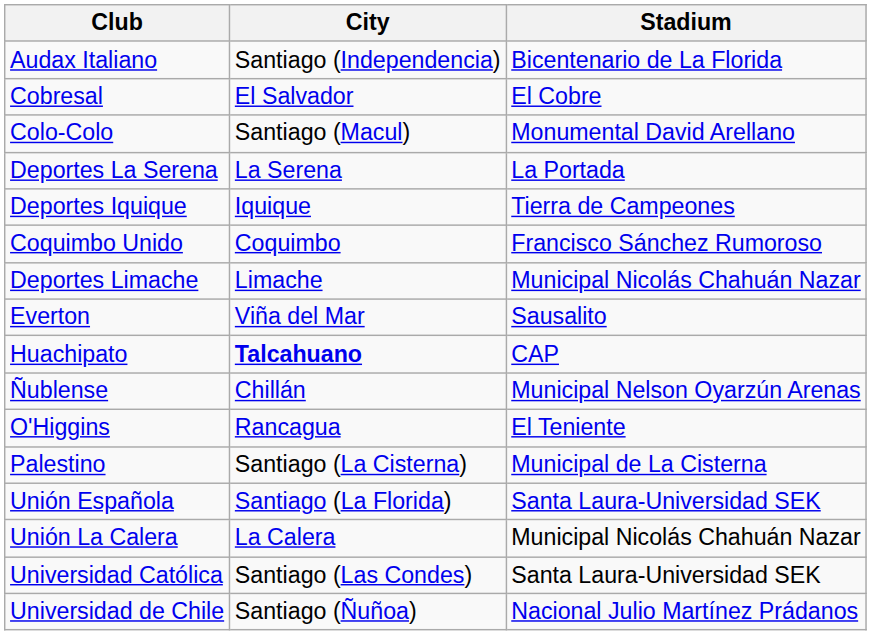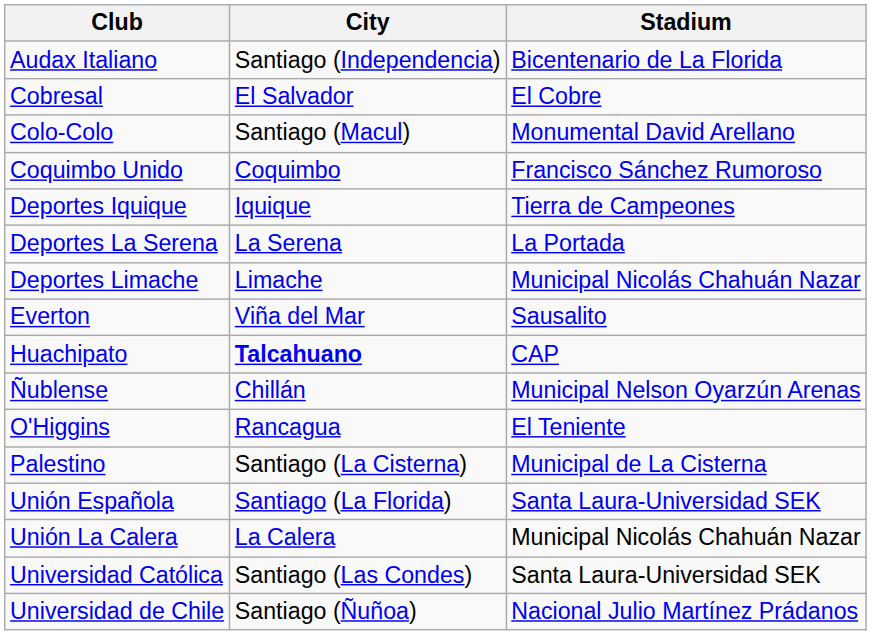rows swapped: Coquimbo Unido <-> Deportes La Serena
